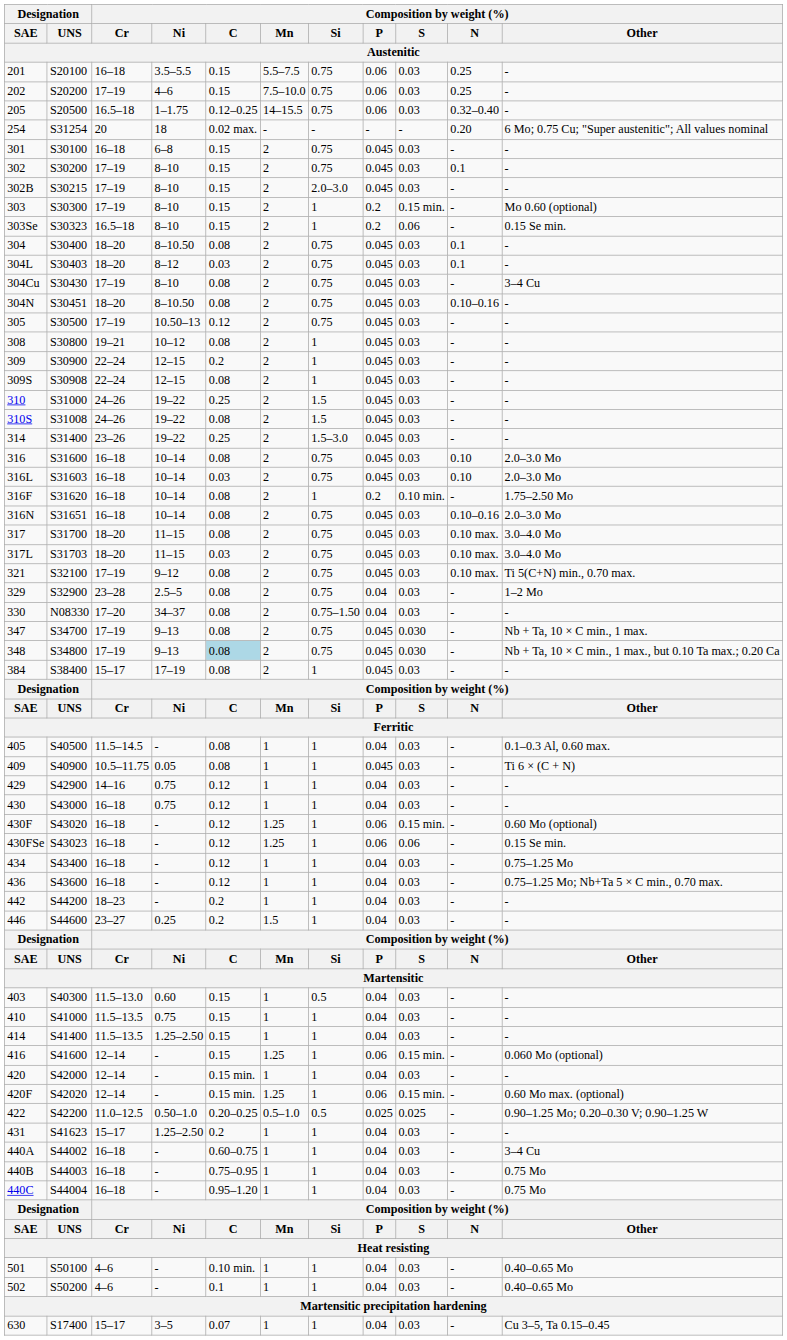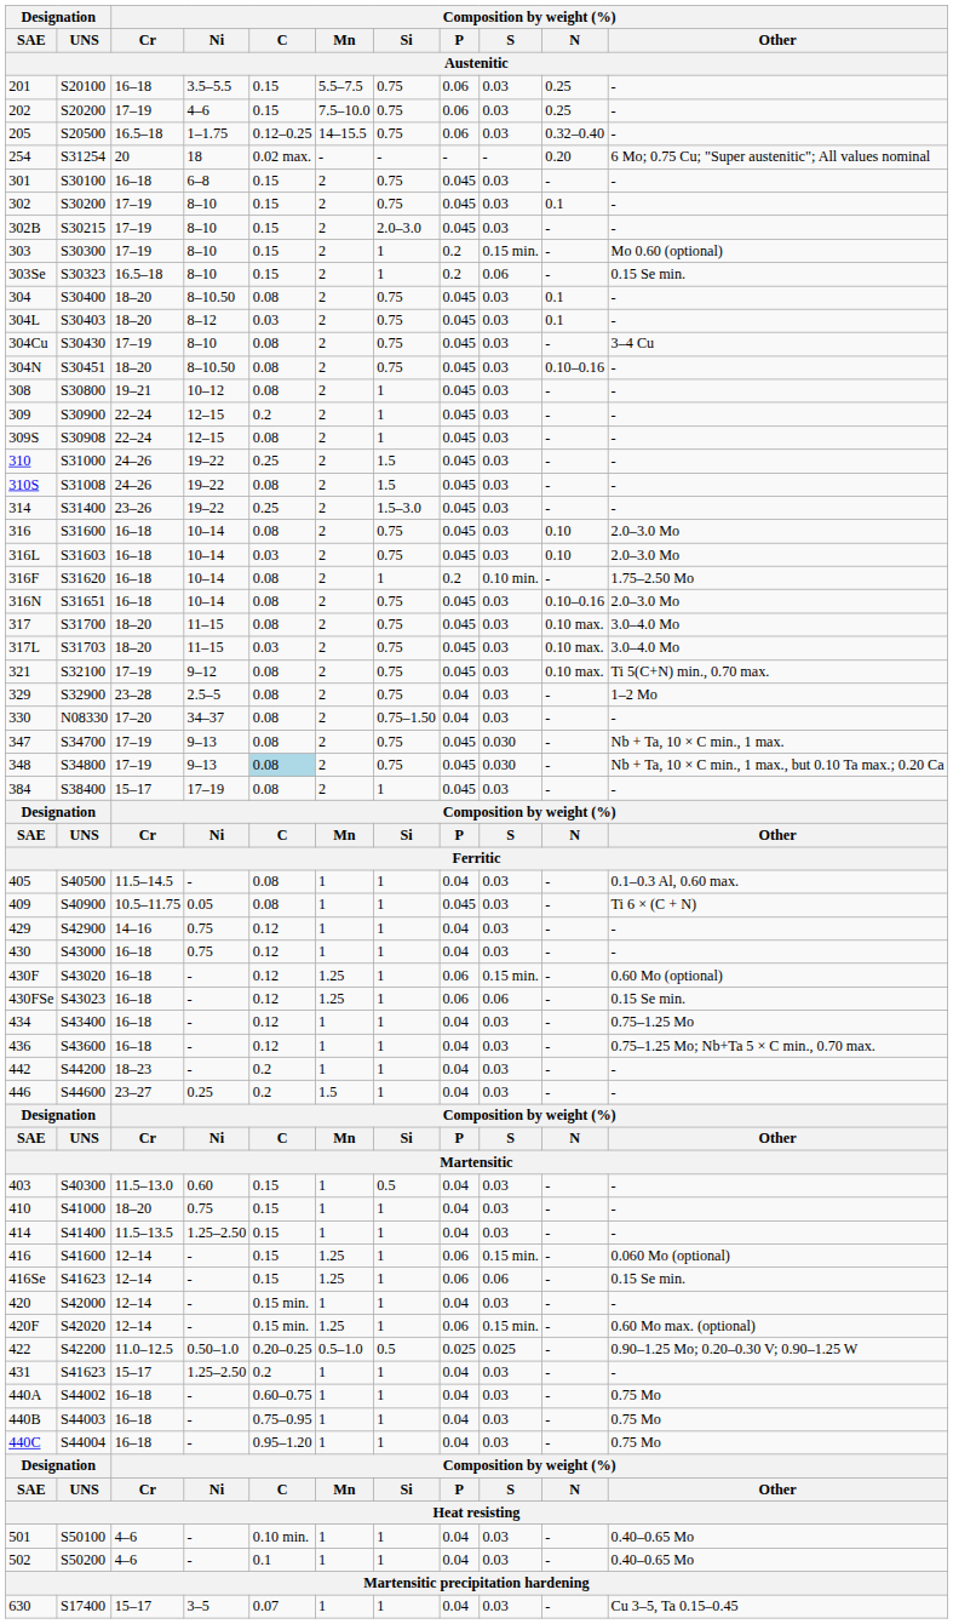- row: 305 | S30500 | 17–19 | 10.50–13 | 0.12 | 2 | 0.75 | 0.045 | 0.03 | - | -
410 | Composition by weight (%) / Cr: 11.5–13.5 -> 18–20
+ row: 416Se | S41623 | 12–14 | - | 0.15 | 1.25 | 1 | 0.06 | 0.06 | - | 0.15 Se min.
440A | Composition by weight (%) / Other: 3–4 Cu -> 0.75 Mo
